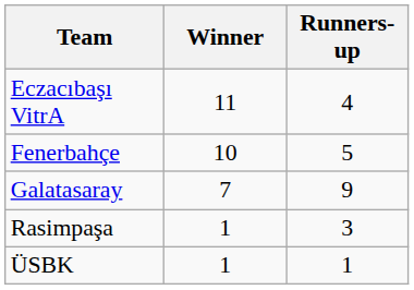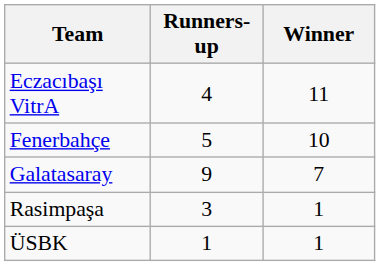columns swapped: Winner <-> Runners-up
